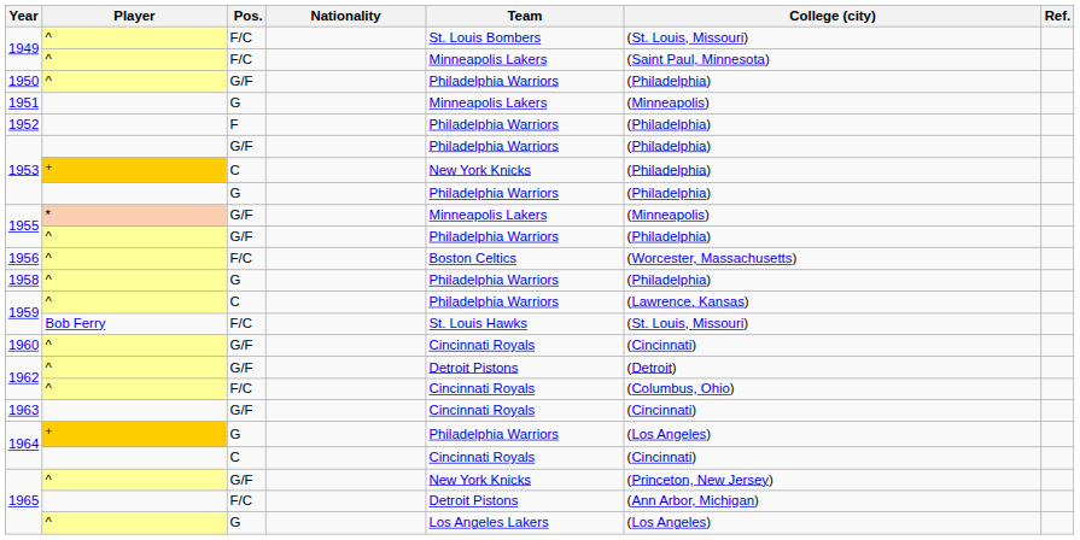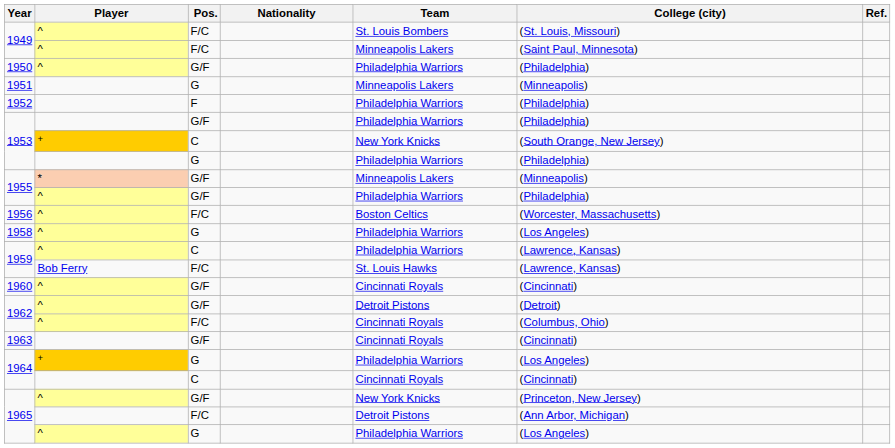1953 / C | College (city): (Philadelphia) -> (South Orange, New Jersey)
1958 | College (city): (Philadelphia) -> (Los Angeles)
1959 / F/C | College (city): (St. Louis, Missouri) -> (Lawrence, Kansas)
1965 / G | Team: Los Angeles Lakers -> Philadelphia Warriors
